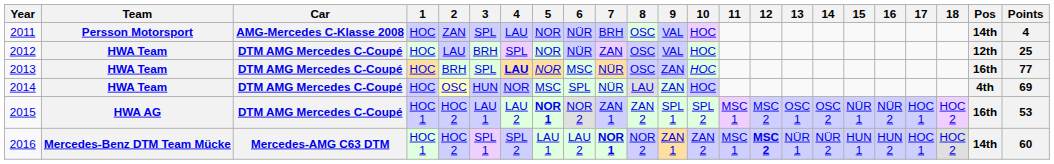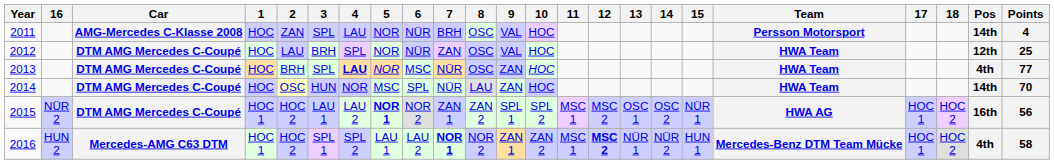columns swapped: Team <-> 16
2013 | Pos: 16th -> 4th
2014 | Pos: 4th -> 14th
2014 | Points: 69 -> 70
2015 | Points: 53 -> 56
2016 | Pos: 14th -> 4th
2016 | Points: 60 -> 58
